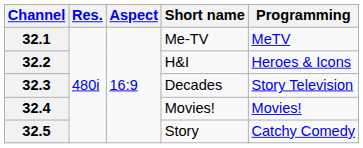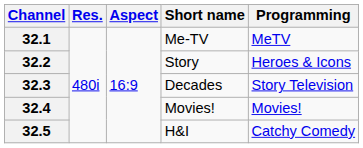32.2 | Short name: H&I -> Story
32.5 | Short name: Story -> H&I
